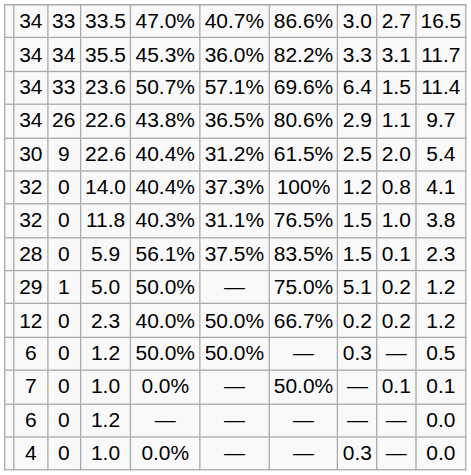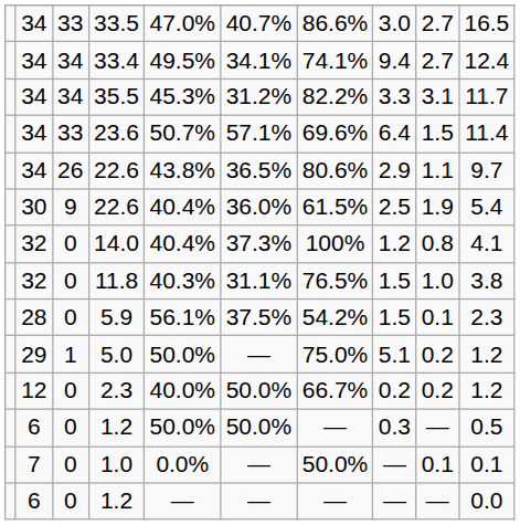+ row: 34 | 34 | 33.4 | 49.5% | 34.1% | 74.1% | 9.4 | 2.7 | 12.4
35.5 | column 6: 36.0% -> 31.2%
30 / 22.6 | column 6: 31.2% -> 36.0%
30 / 22.6 | column 9: 2.0 -> 1.9
5.9 | column 7: 83.5% -> 54.2%
- row: 4 | 0 | 1.0 | 0.0% | — | — | 0.3 | — | 0.0
